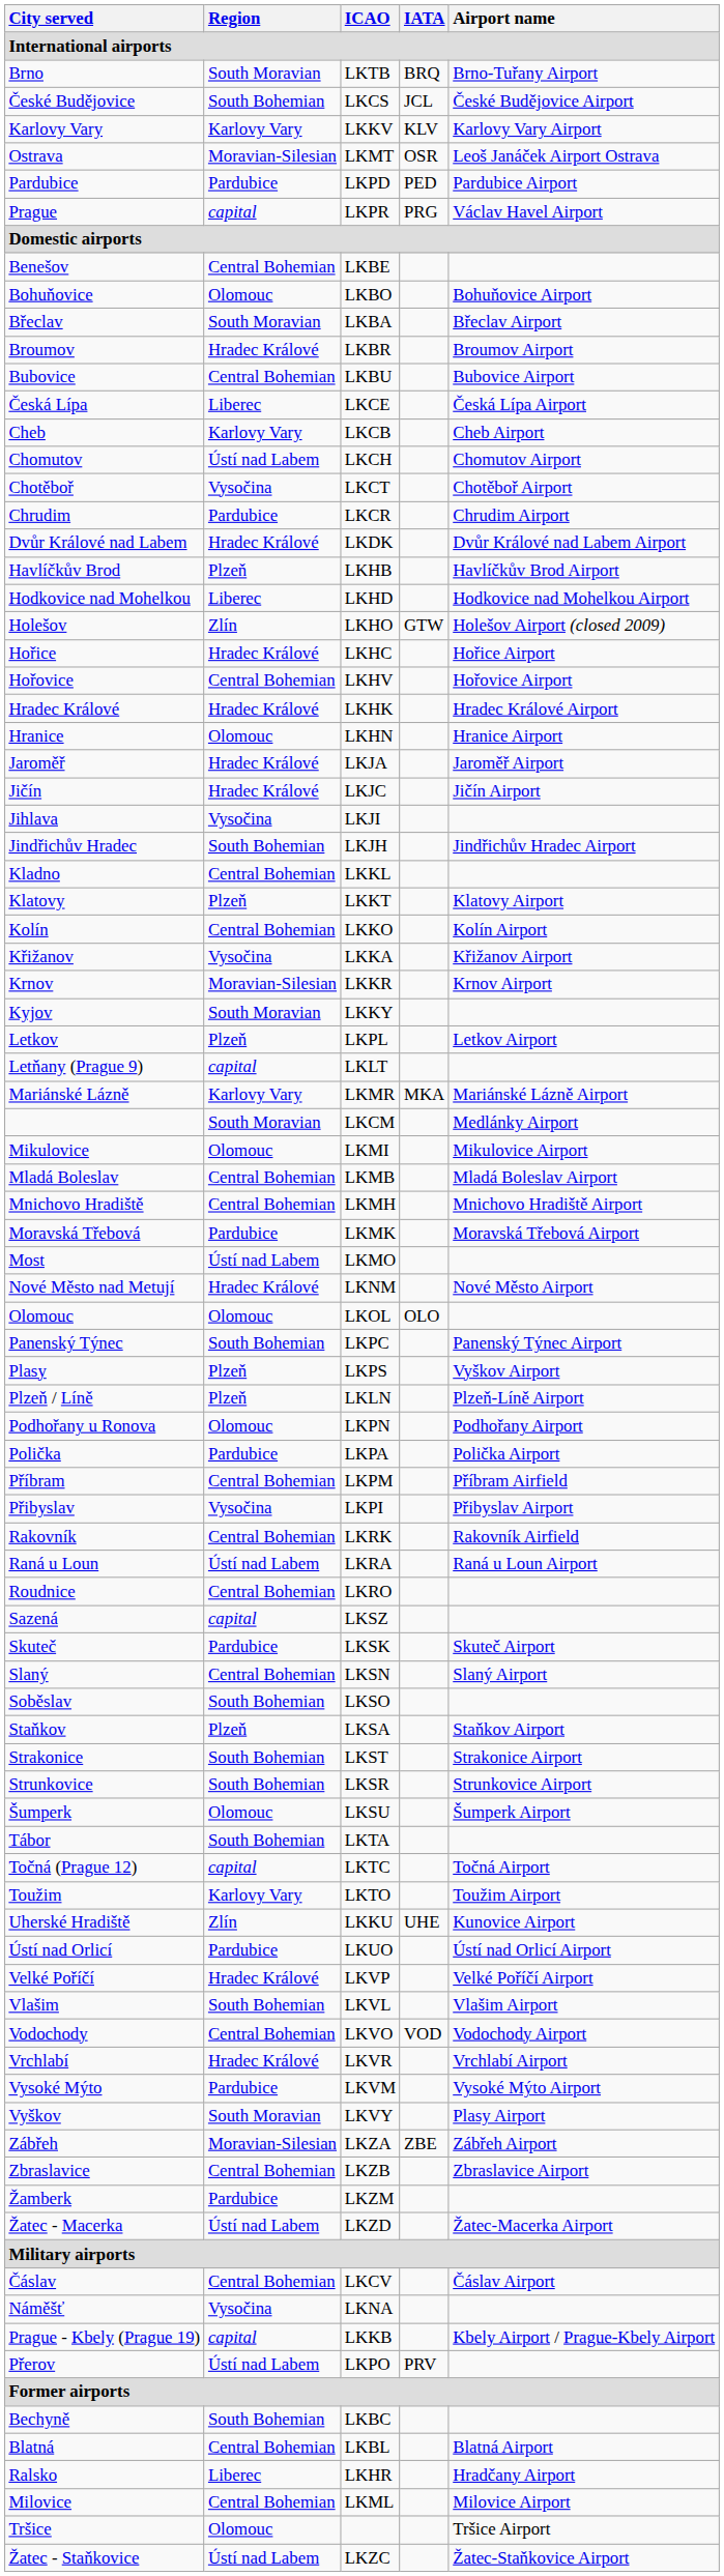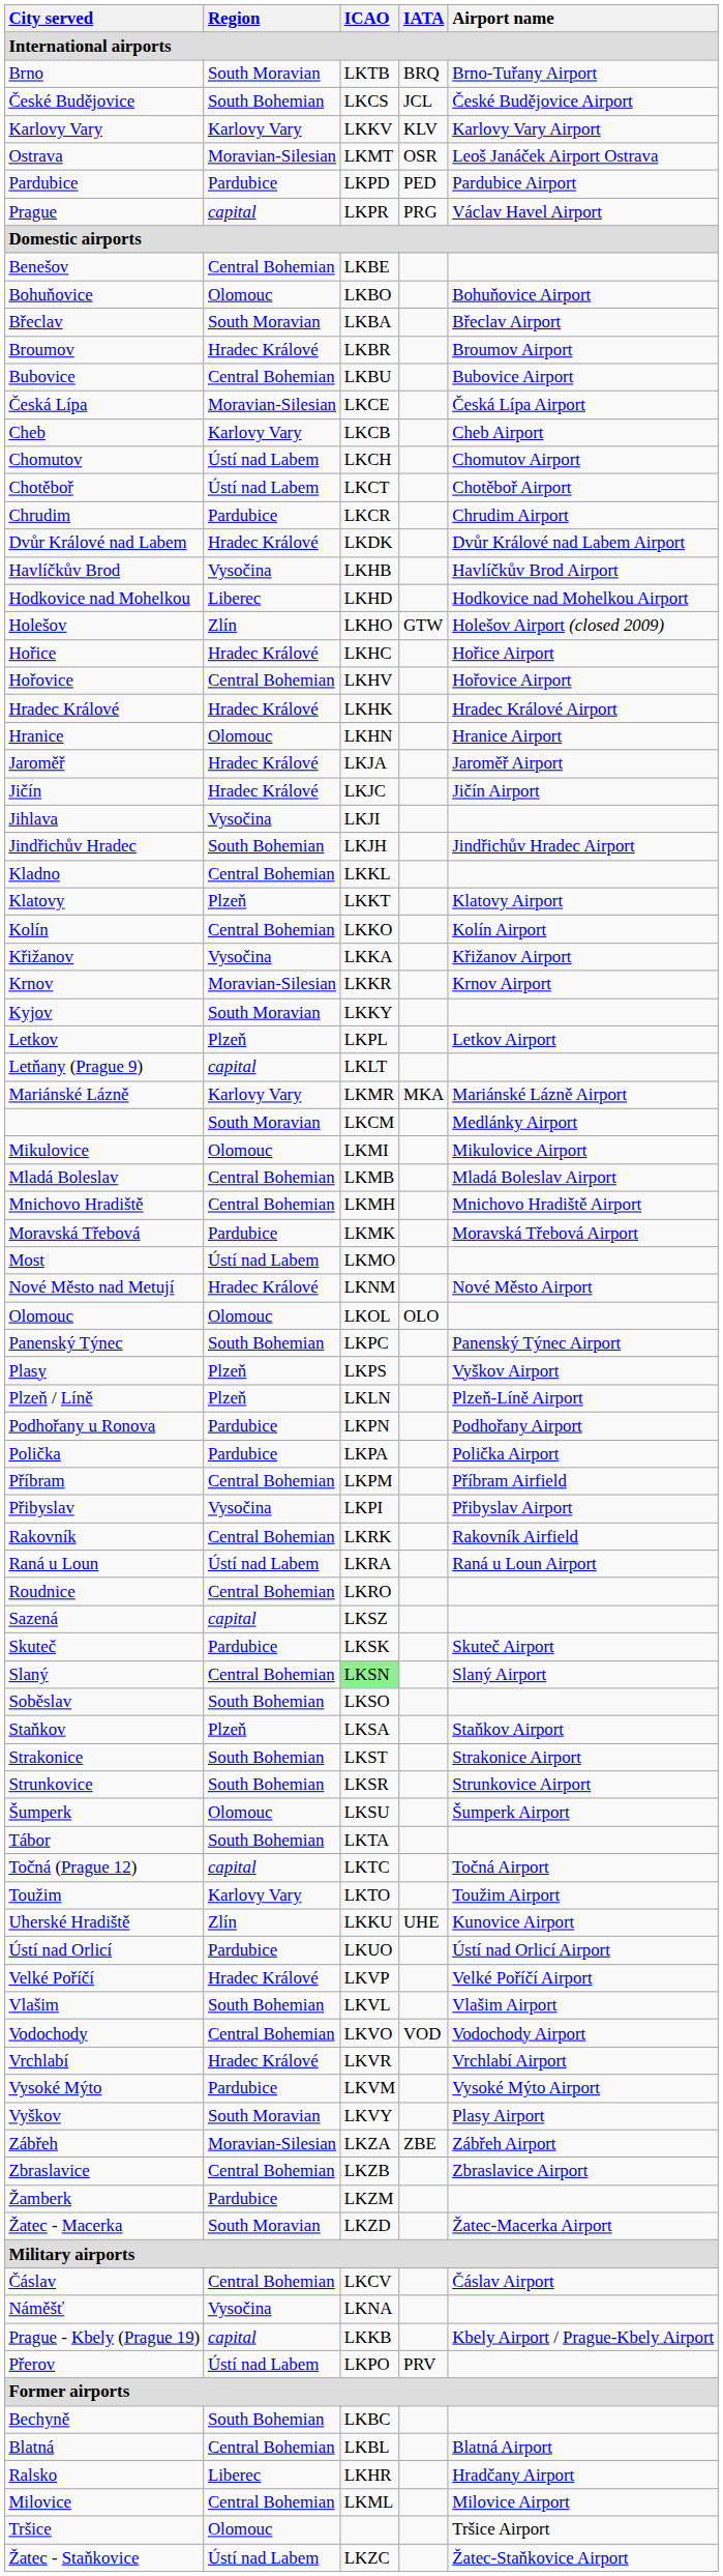Česká Lípa | Region: Liberec -> Moravian-Silesian
Chotěboř | Region: Vysočina -> Ústí nad Labem
Havlíčkův Brod | Region: Plzeň -> Vysočina
Podhořany u Ronova | Region: Olomouc -> Pardubice
Slaný | ICAO: no background -> lightgreen background
Žatec - Macerka | Region: Ústí nad Labem -> South Moravian
